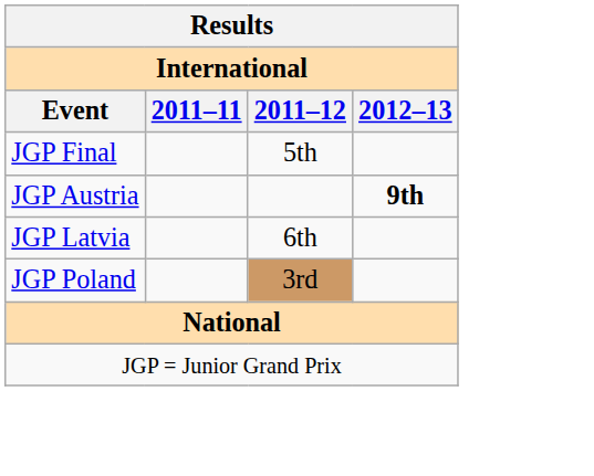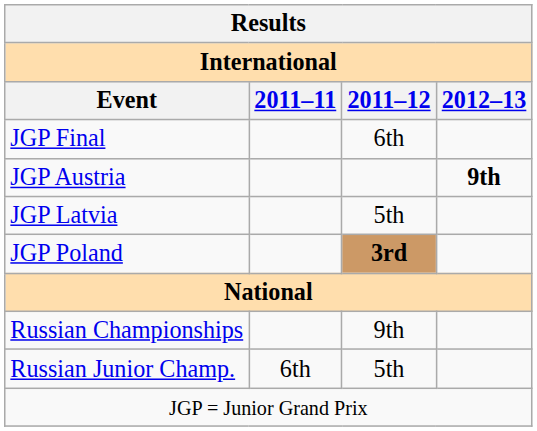JGP Final | 2011–12: 5th -> 6th
JGP Latvia | 2011–12: 6th -> 5th
JGP Poland | 2011–12: normal -> bold
+ row: Russian Championships | 9th
+ row: Russian Junior Champ. | 6th | 5th
